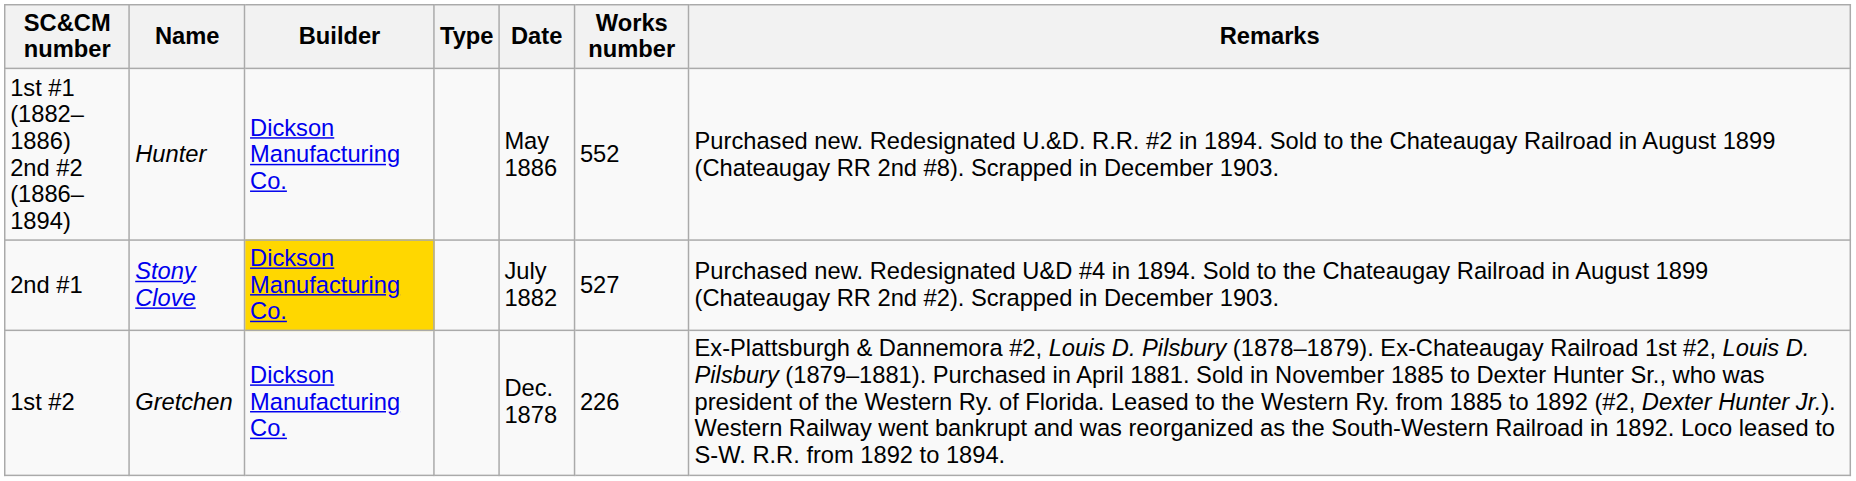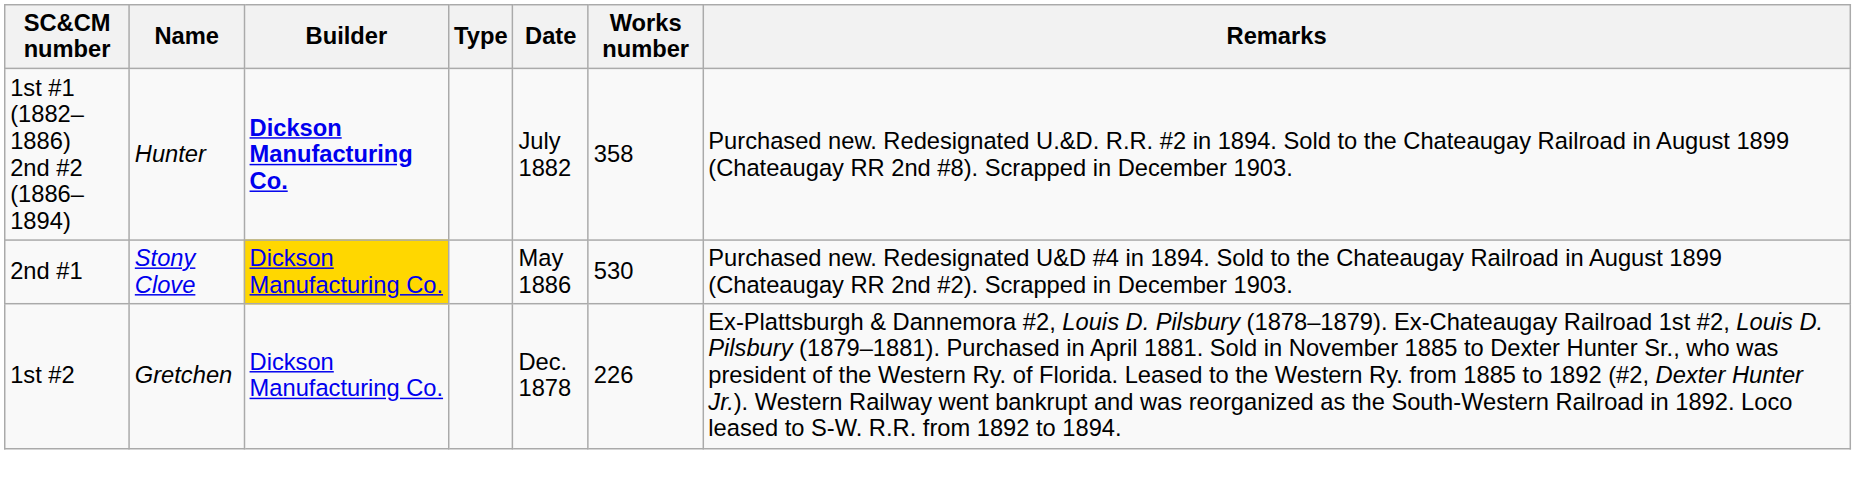1st #1 (1882–1886) 2nd #2 (1886–1894) | Builder: normal -> bold
1st #1 (1882–1886) 2nd #2 (1886–1894) | Date: May 1886 -> July 1882
1st #1 (1882–1886) 2nd #2 (1886–1894) | Works number: 552 -> 358
2nd #1 | Date: July 1882 -> May 1886
2nd #1 | Works number: 527 -> 530
